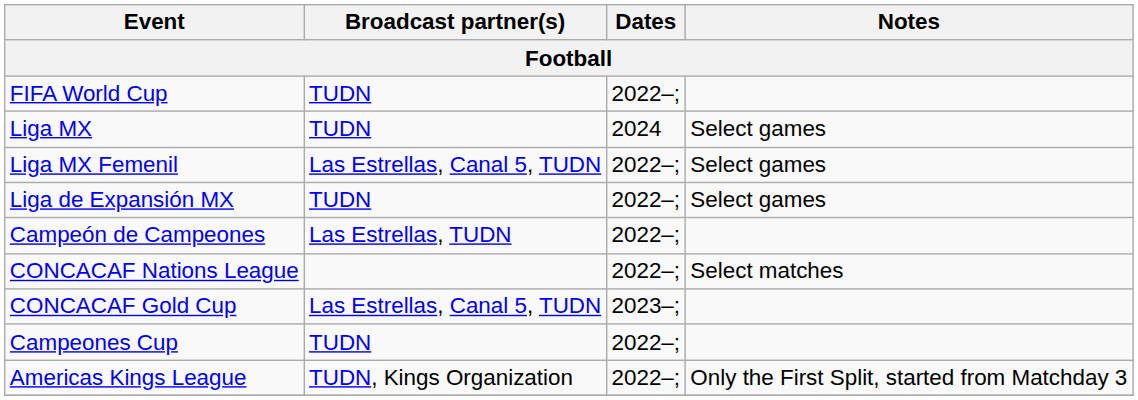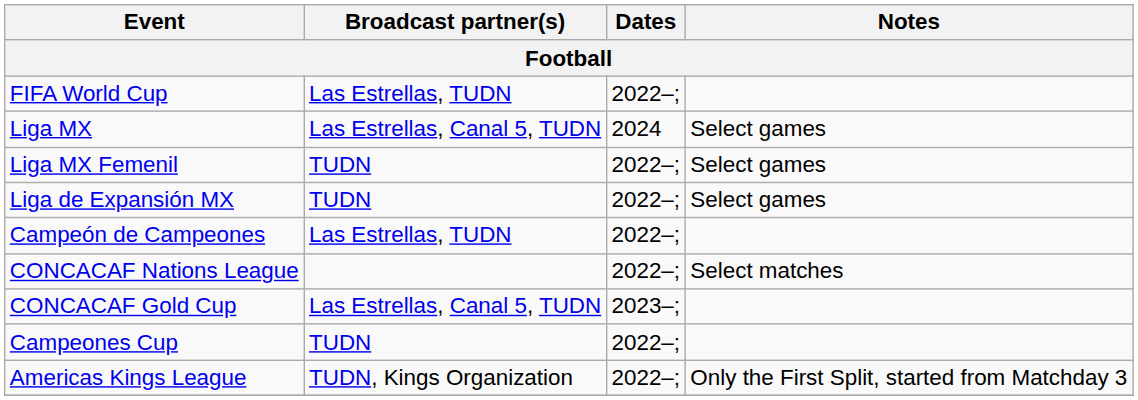FIFA World Cup | Broadcast partner(s): TUDN -> Las Estrellas, TUDN
Liga MX | Broadcast partner(s): TUDN -> Las Estrellas, Canal 5, TUDN
Liga MX Femenil | Broadcast partner(s): Las Estrellas, Canal 5, TUDN -> TUDN
